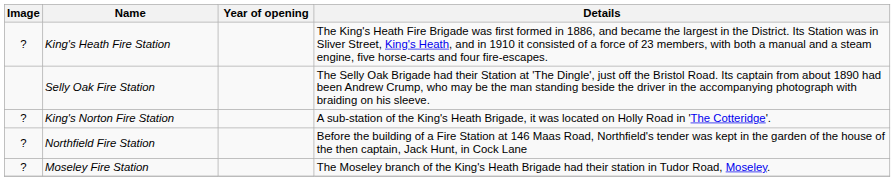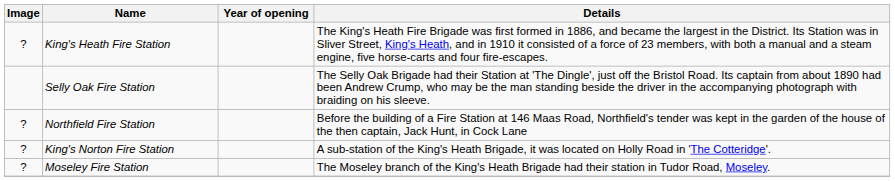rows swapped: King's Norton Fire Station <-> Northfield Fire Station
